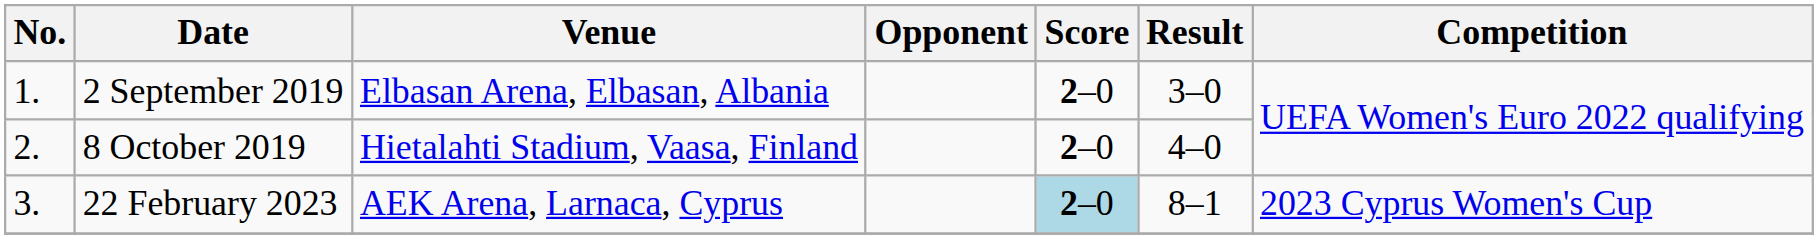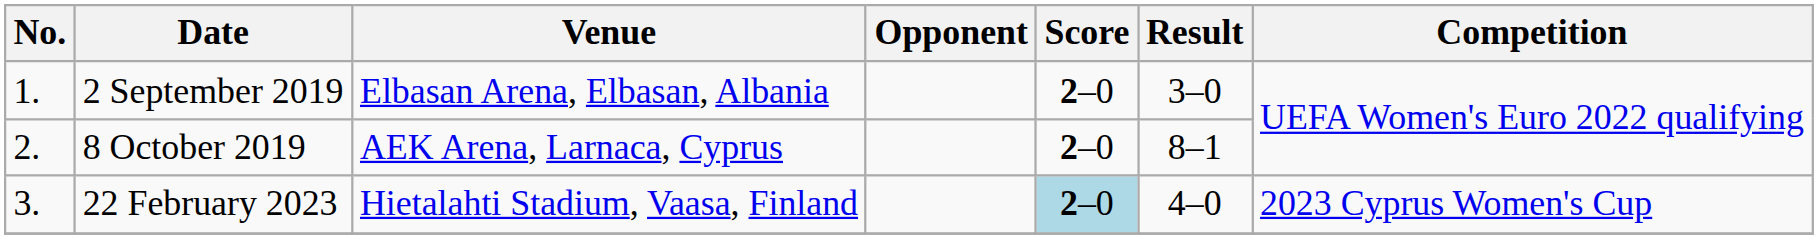8 October 2019 | Venue: Hietalahti Stadium, Vaasa, Finland -> AEK Arena, Larnaca, Cyprus
8 October 2019 | Result: 4–0 -> 8–1
22 February 2023 | Venue: AEK Arena, Larnaca, Cyprus -> Hietalahti Stadium, Vaasa, Finland
22 February 2023 | Result: 8–1 -> 4–0
